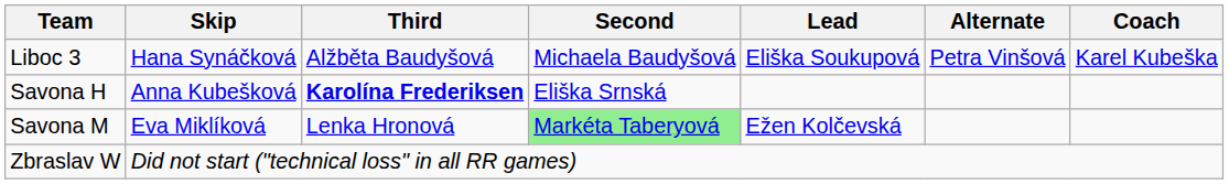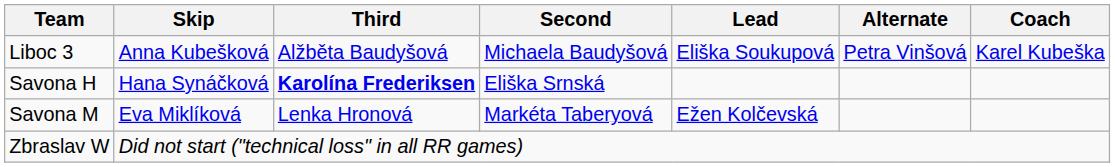Liboc 3 | Skip: Hana Synáčková -> Anna Kubešková
Savona H | Skip: Anna Kubešková -> Hana Synáčková
Savona M | Second: lightgreen background -> no background
